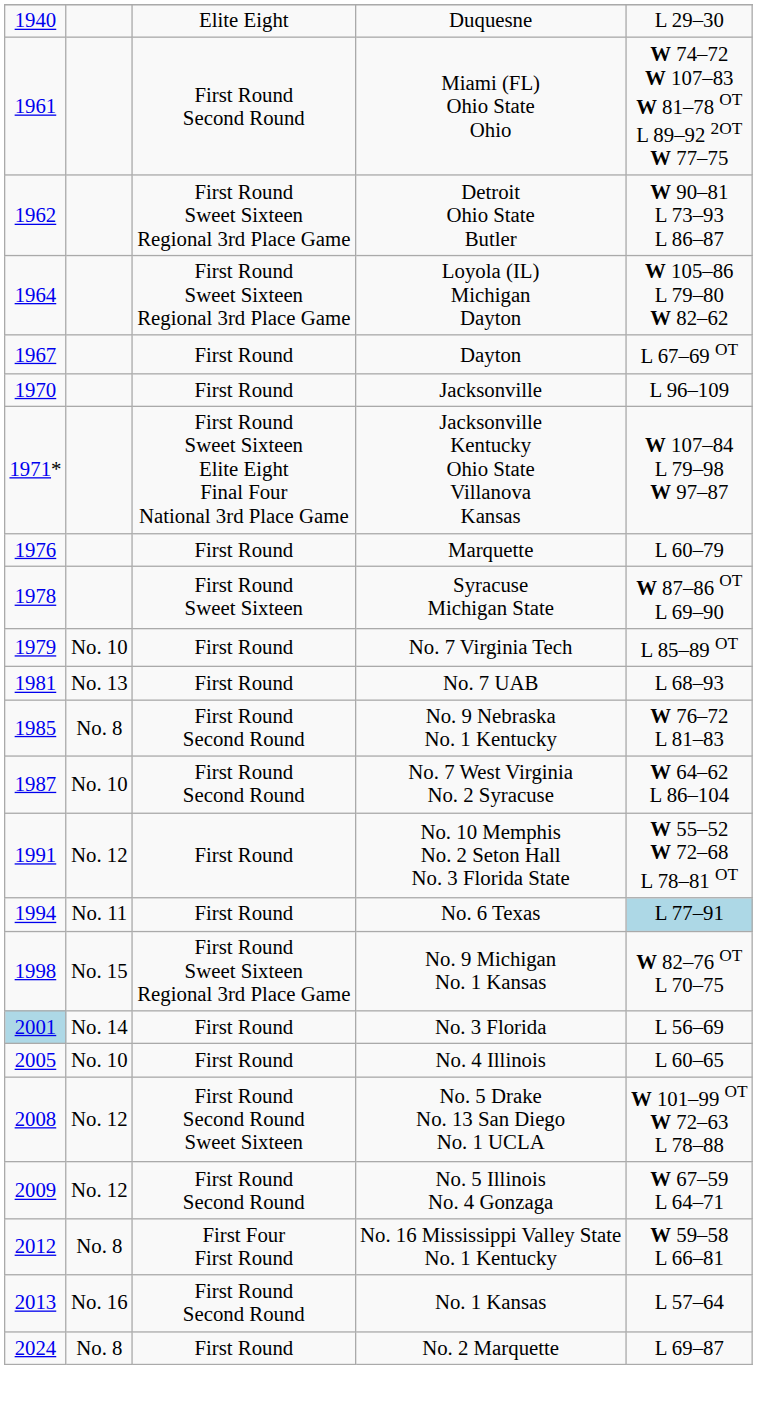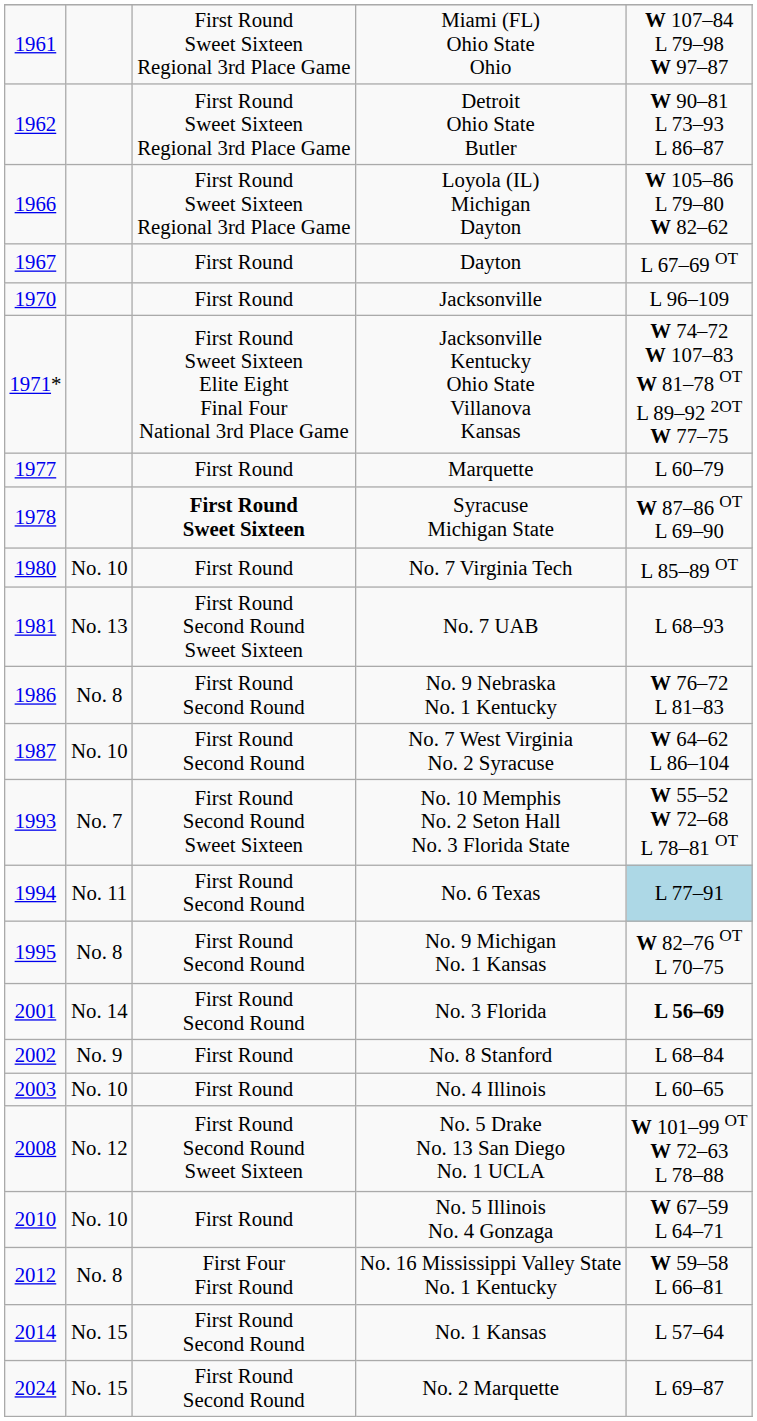- row: 1940 | Elite Eight | Duquesne | L 29–30
Miami (FL) Ohio State Ohio | column 3: First Round Second Round -> First Round Sweet Sixteen Regional 3rd Place Game
Miami (FL) Ohio State Ohio | column 5: W 74–72 W 107–83 W 81–78 OT L 89–92 2OT W 77–75 -> W 107–84 L 79–98 W 97–87
Loyola (IL) Michigan Dayton | column 1: 1964 -> 1966
Jacksonville Kentucky Ohio State Villanova Kansas | column 5: W 107–84 L 79–98 W 97–87 -> W 74–72 W 107–83 W 81–78 OT L 89–92 2OT W 77–75
Marquette | column 1: 1976 -> 1977
Syracuse Michigan State | column 3: normal -> bold
No. 7 Virginia Tech | column 1: 1979 -> 1980
No. 7 UAB | column 3: First Round -> First Round Second Round Sweet Sixteen
No. 9 Nebraska No. 1 Kentucky | column 1: 1985 -> 1986
No. 10 Memphis No. 2 Seton Hall No. 3 Florida State | column 1: 1991 -> 1993
No. 10 Memphis No. 2 Seton Hall No. 3 Florida State | column 2: No. 12 -> No. 7
No. 10 Memphis No. 2 Seton Hall No. 3 Florida State | column 3: First Round -> First Round Second Round Sweet Sixteen
No. 6 Texas | column 3: First Round -> First Round Second Round
No. 9 Michigan No. 1 Kansas | column 1: 1998 -> 1995
No. 9 Michigan No. 1 Kansas | column 2: No. 15 -> No. 8
No. 9 Michigan No. 1 Kansas | column 3: First Round Sweet Sixteen Regional 3rd Place Game -> First Round Second Round
No. 3 Florida | column 1: lightblue background -> no background
No. 3 Florida | column 3: First Round -> First Round Second Round
No. 3 Florida | column 5: normal -> bold
+ row: 2002 | No. 9 | First Round | No. 8 Stanford | L 68–84
No. 4 Illinois | column 1: 2005 -> 2003
No. 5 Illinois No. 4 Gonzaga | column 1: 2009 -> 2010
No. 5 Illinois No. 4 Gonzaga | column 2: No. 12 -> No. 10
No. 5 Illinois No. 4 Gonzaga | column 3: First Round Second Round -> First Round
No. 1 Kansas | column 1: 2013 -> 2014
No. 1 Kansas | column 2: No. 16 -> No. 15
No. 2 Marquette | column 2: No. 8 -> No. 15
No. 2 Marquette | column 3: First Round -> First Round Second Round
